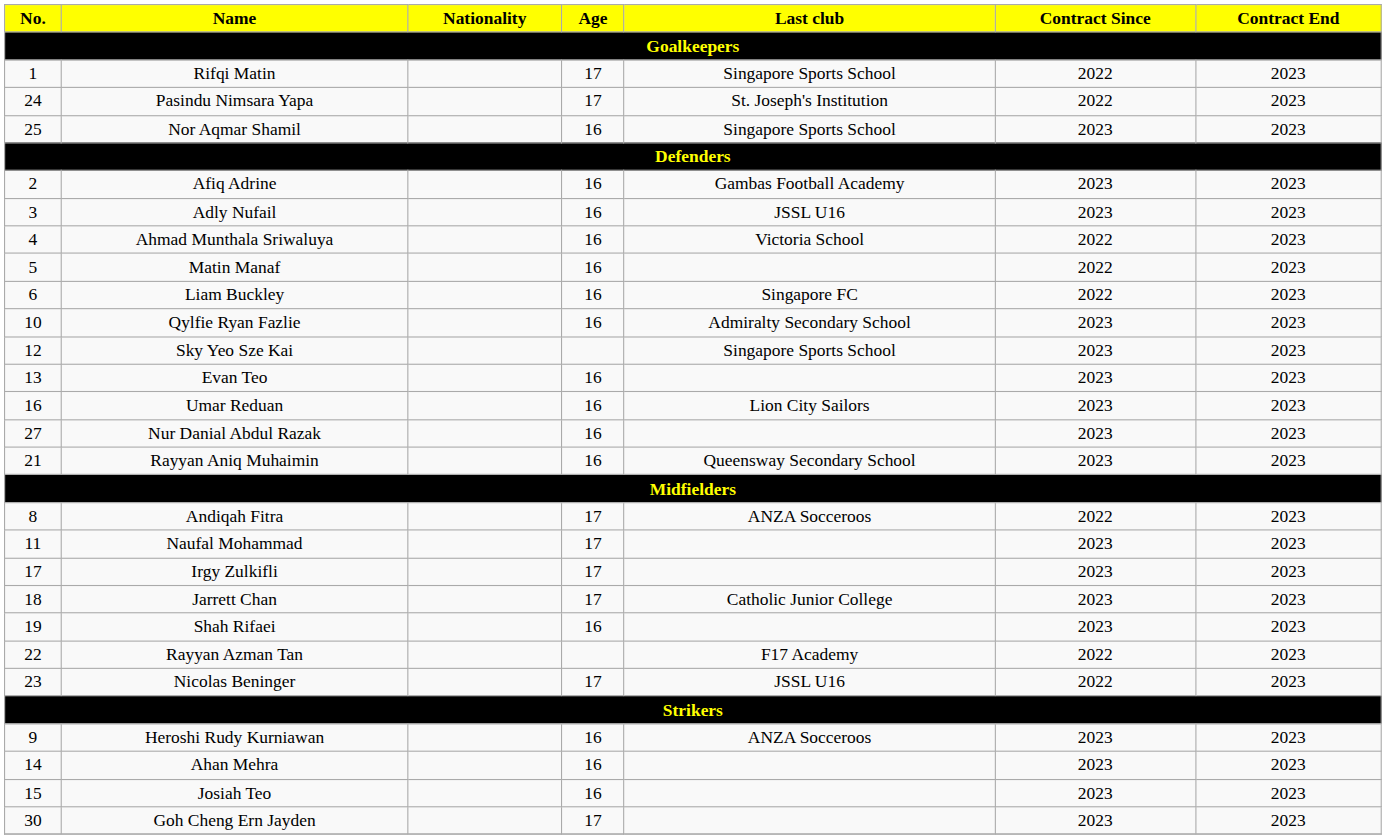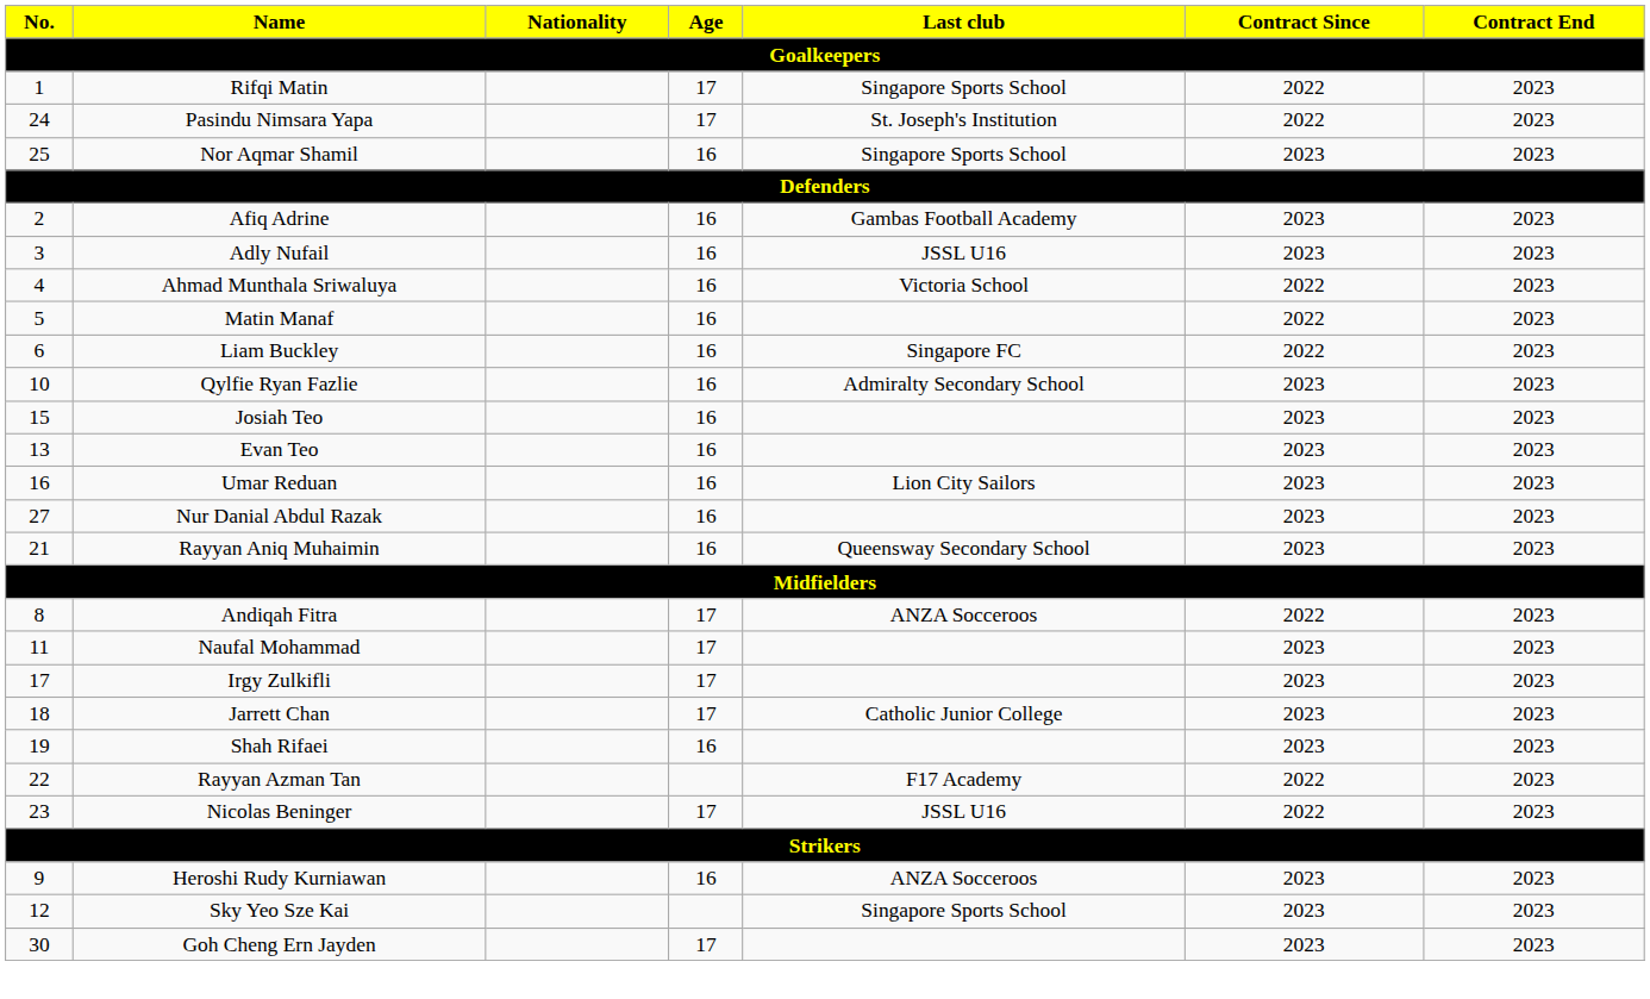rows swapped: Sky Yeo Sze Kai <-> Josiah Teo
- row: 14 | Ahan Mehra | 16 | 2023 | 2023
